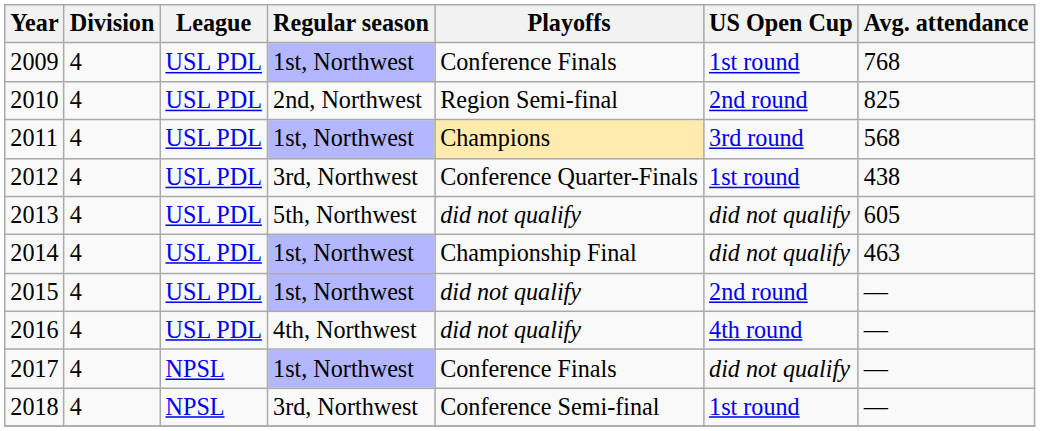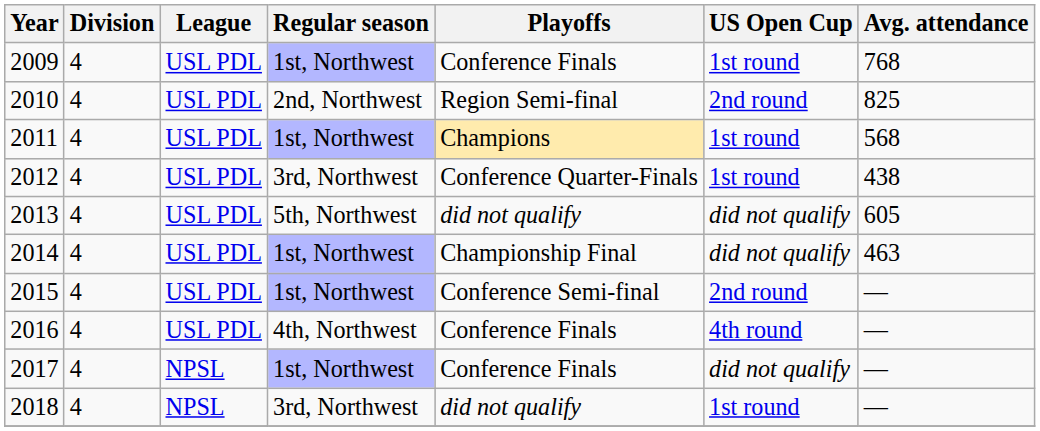2011 | US Open Cup: 3rd round -> 1st round
2015 | Playoffs: did not qualify -> Conference Semi-final
2016 | Playoffs: did not qualify -> Conference Finals
2018 | Playoffs: Conference Semi-final -> did not qualify
